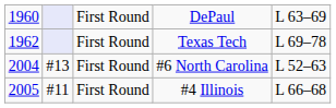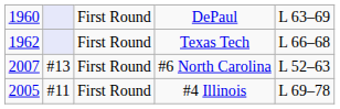Texas Tech | column 5: L 69–78 -> L 66–68
#6 North Carolina | column 1: 2004 -> 2007
#4 Illinois | column 5: L 66–68 -> L 69–78
